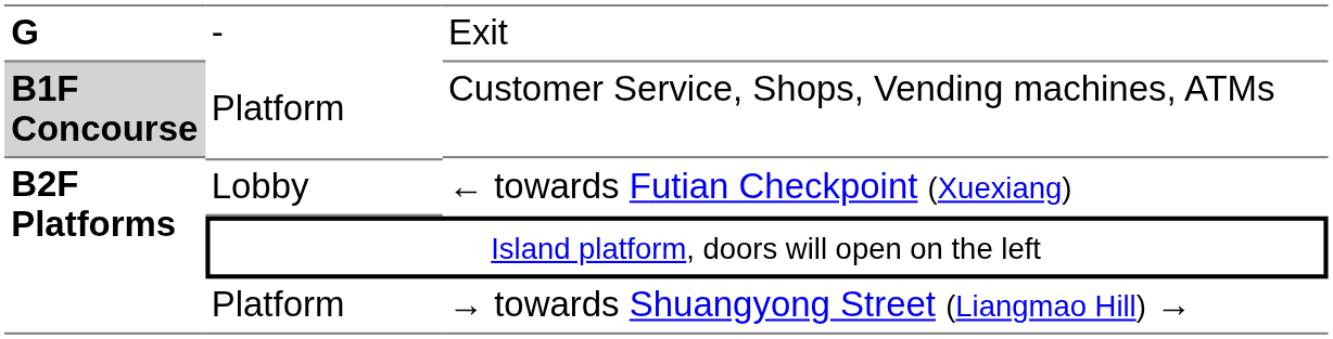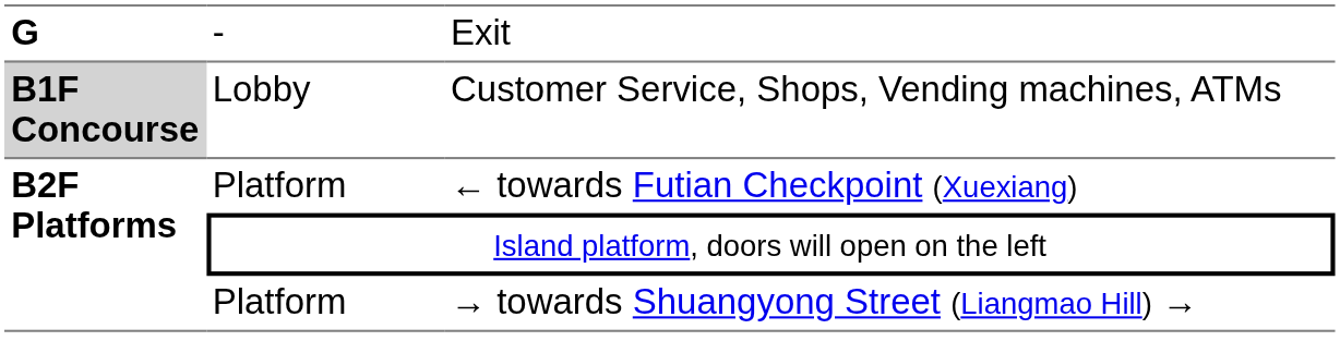Customer Service, Shops, Vending machines, ATMs | column 2: Platform -> Lobby
← towards Futian Checkpoint (Xuexiang) | column 2: Lobby -> Platform
